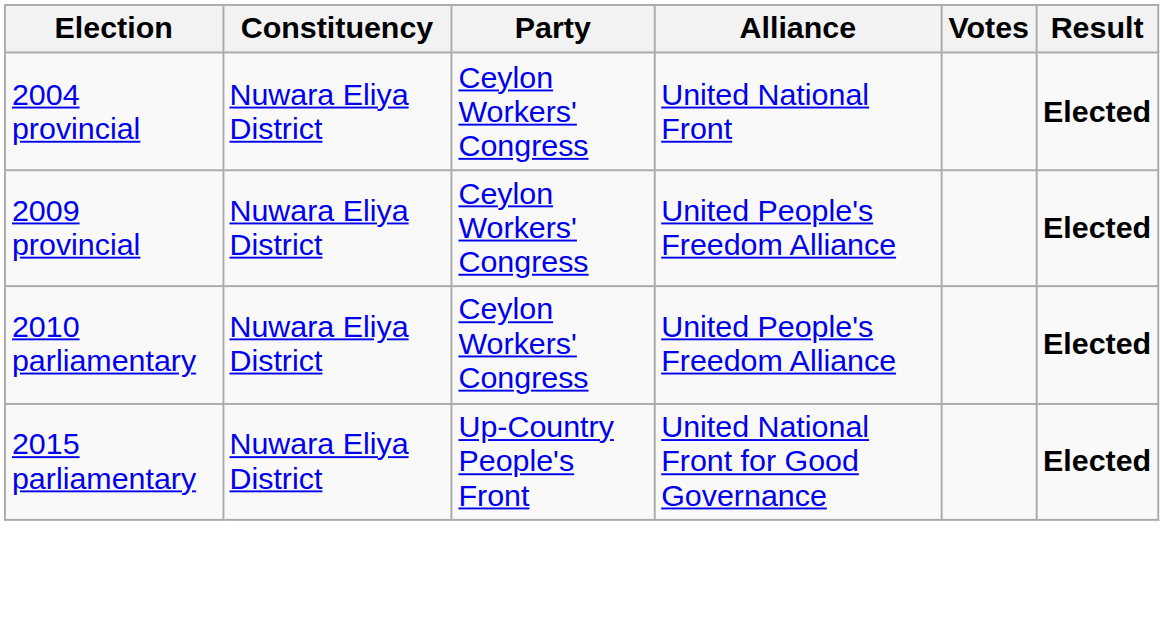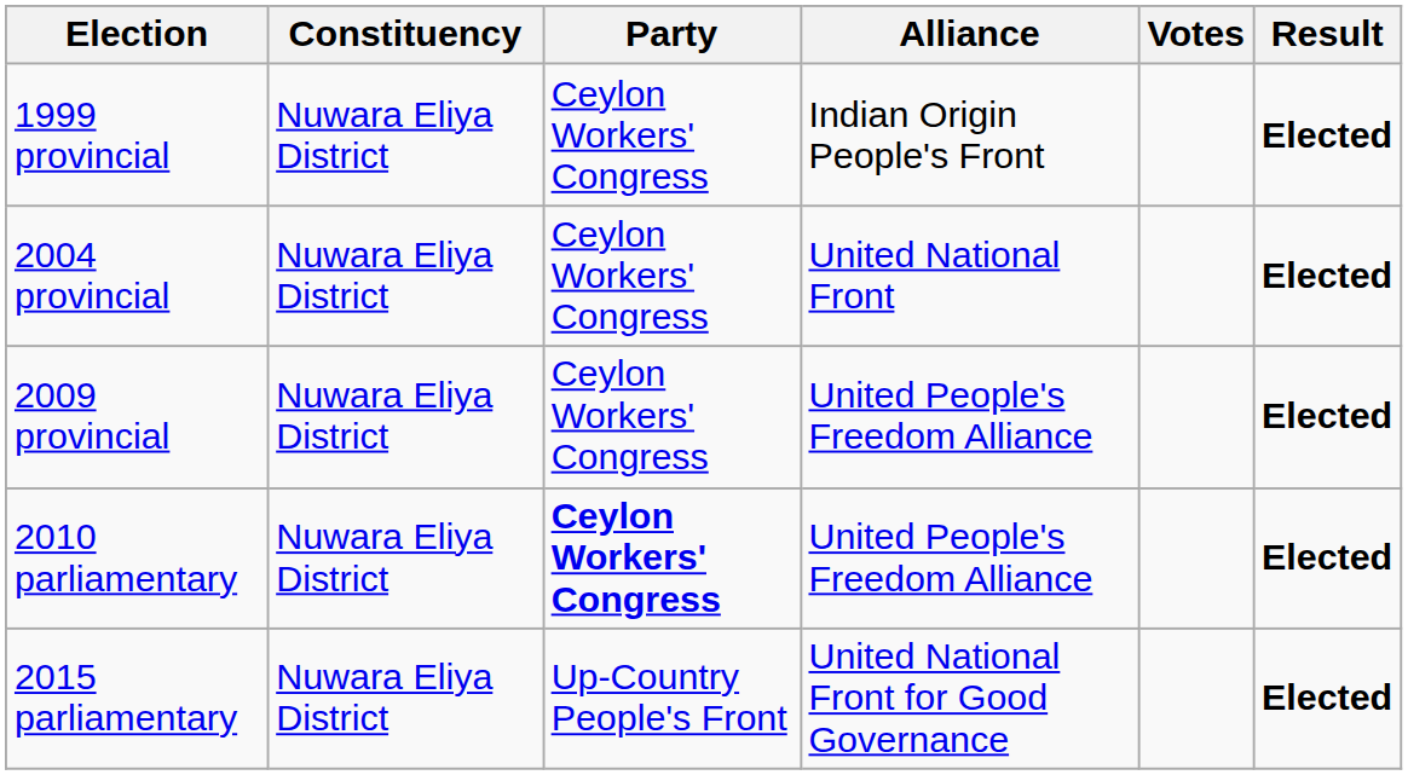+ row: 1999 provincial | Nuwara Eliya District | Ceylon Workers' Congress | Indian Origin People's Front | Elected
2010 parliamentary | Party: normal -> bold
